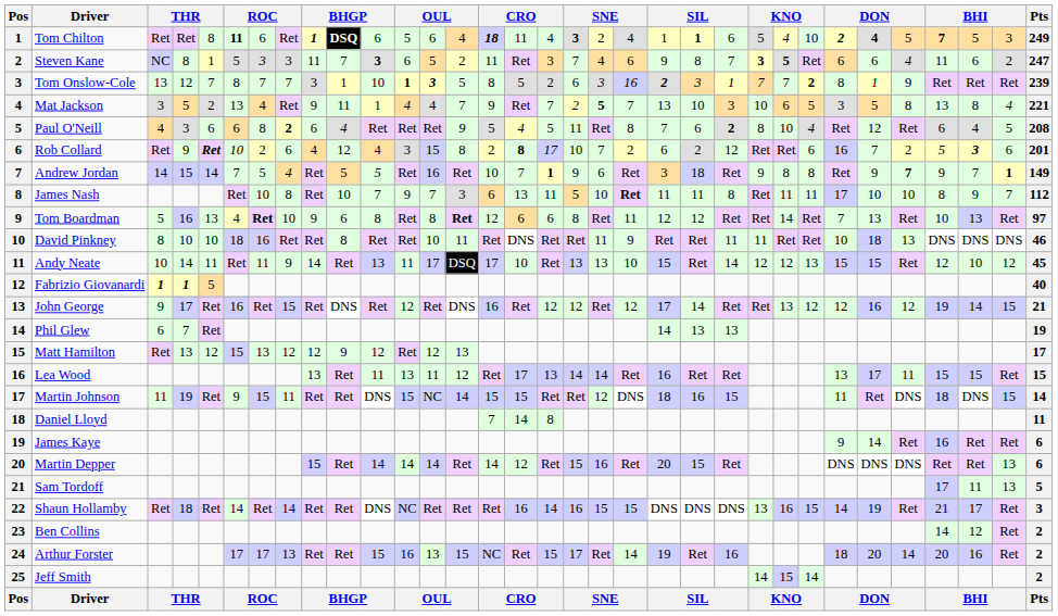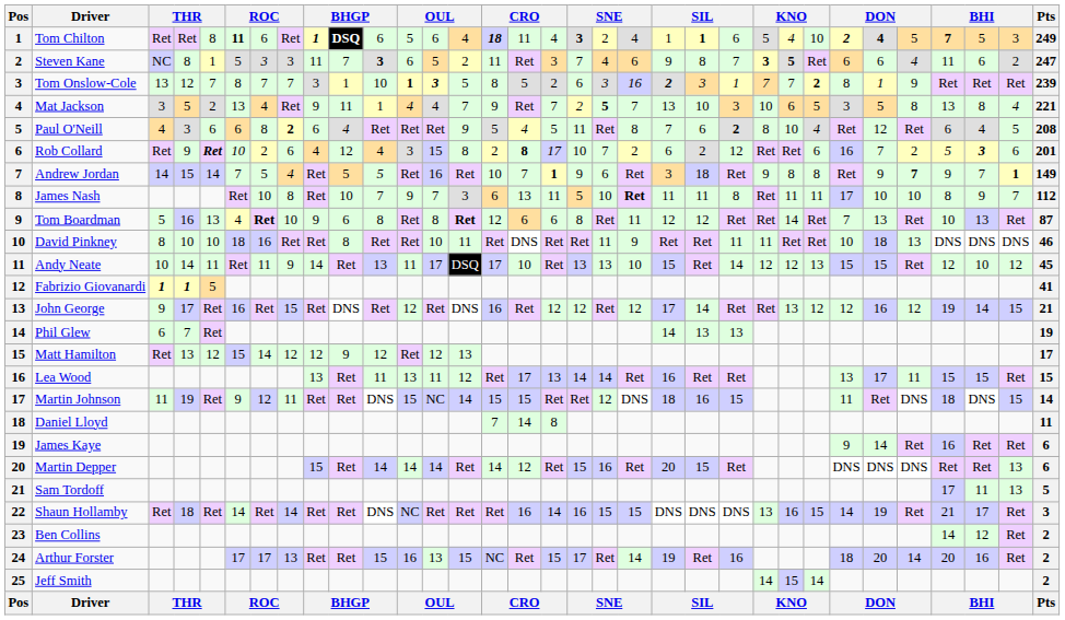Tom Boardman | Pts: 97 -> 87
Fabrizio Giovanardi | Pts: 40 -> 41
Matt Hamilton | column 7: 13 -> 14
Martin Johnson | column 7: 15 -> 12
